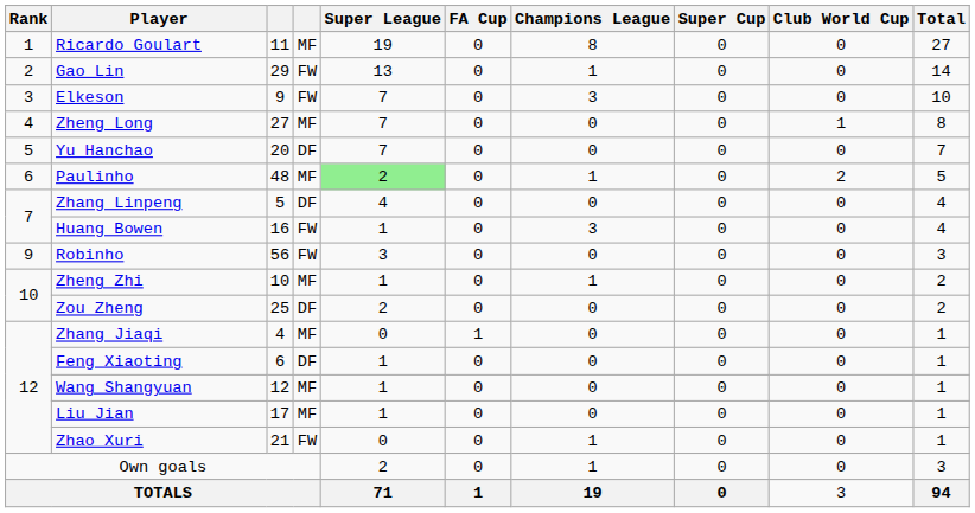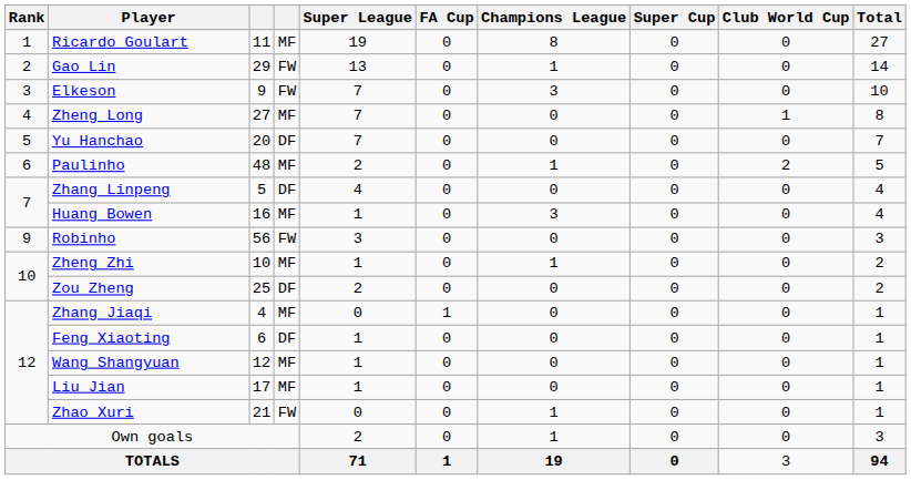Paulinho | Super League: lightgreen background -> no background
Huang Bowen | column 4: FW -> MF
